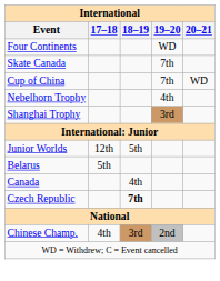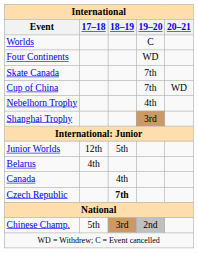+ row: Worlds | C
Belarus | 17–18: 5th -> 4th
Chinese Champ. | 17–18: 4th -> 5th
